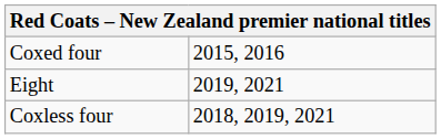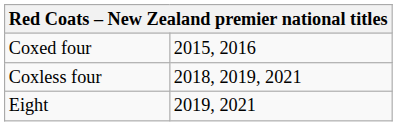rows swapped: Coxless four <-> Eight
